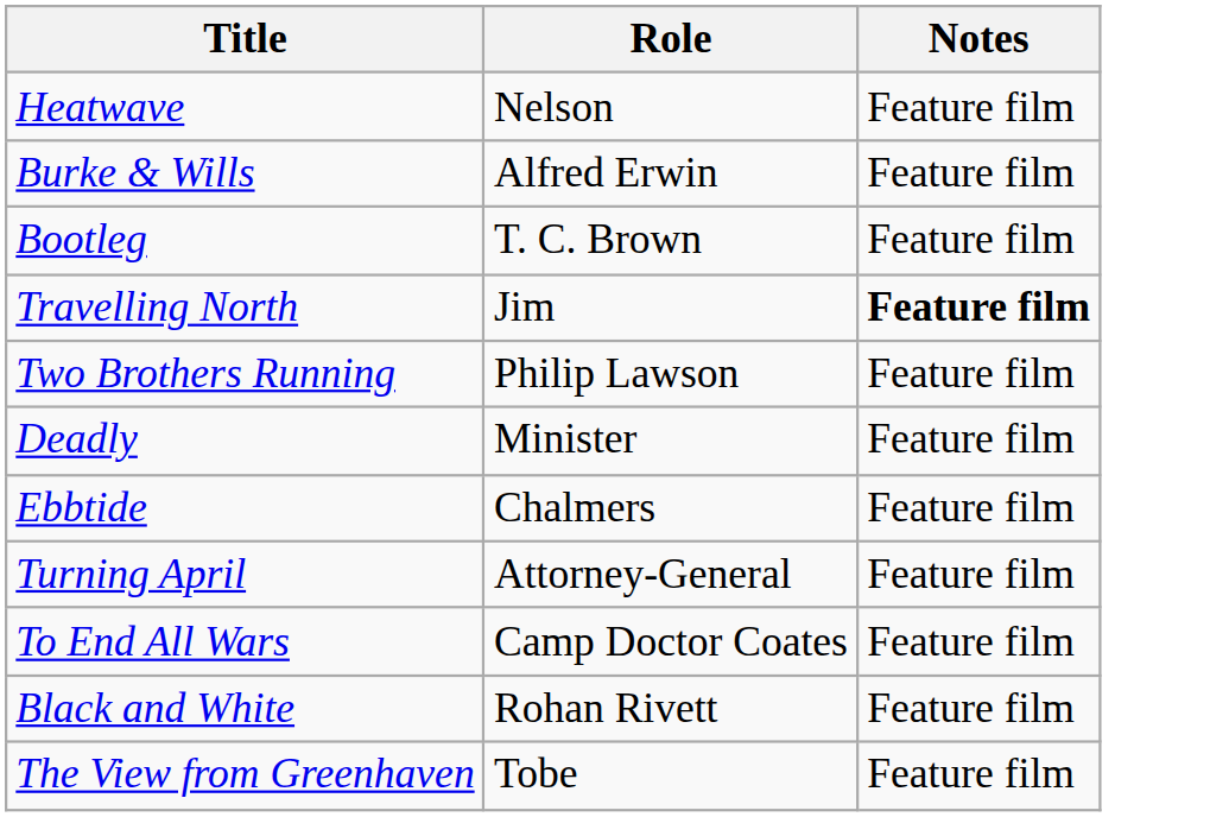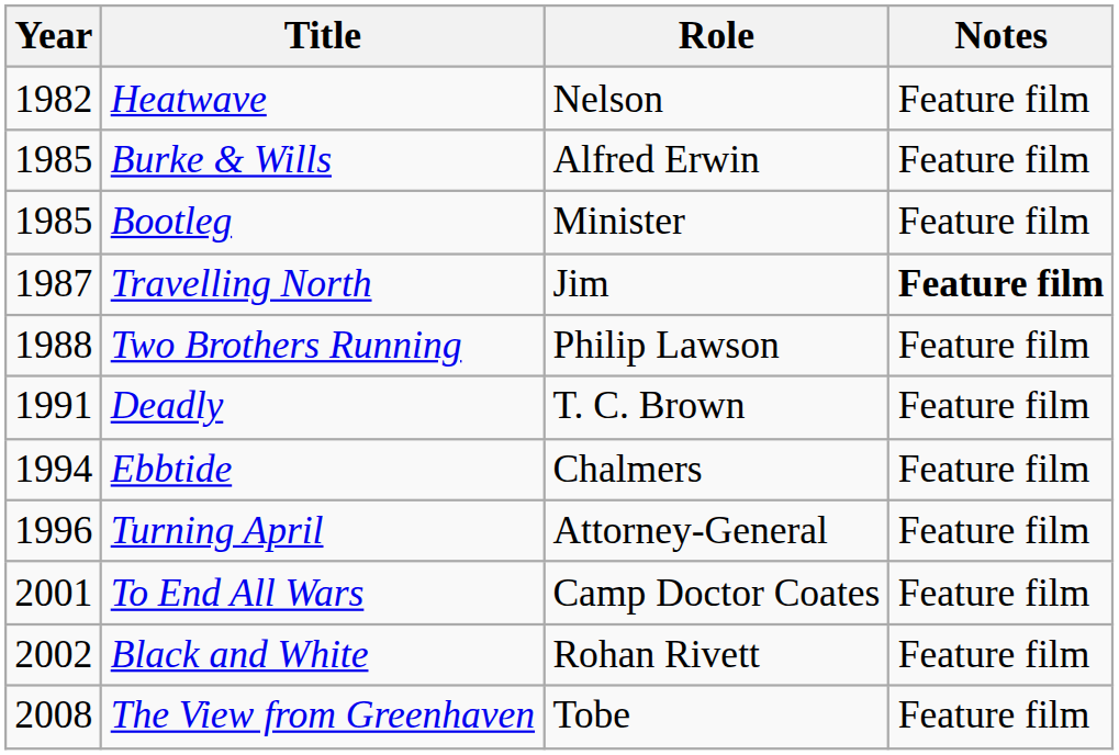+ column: Year | 1982 | 1985 | 1985 | 1987 | 1988 | 1991 | 1994 | 1996 | 2001 | 2002 | 2008
Bootleg | Role: T. C. Brown -> Minister
Deadly | Role: Minister -> T. C. Brown
